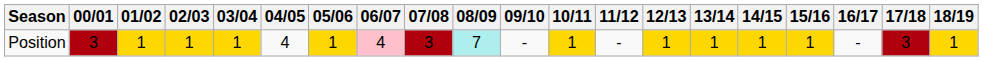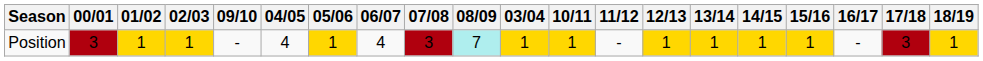columns swapped: 03/04 <-> 09/10
Position | 06/07: pink background -> no background
